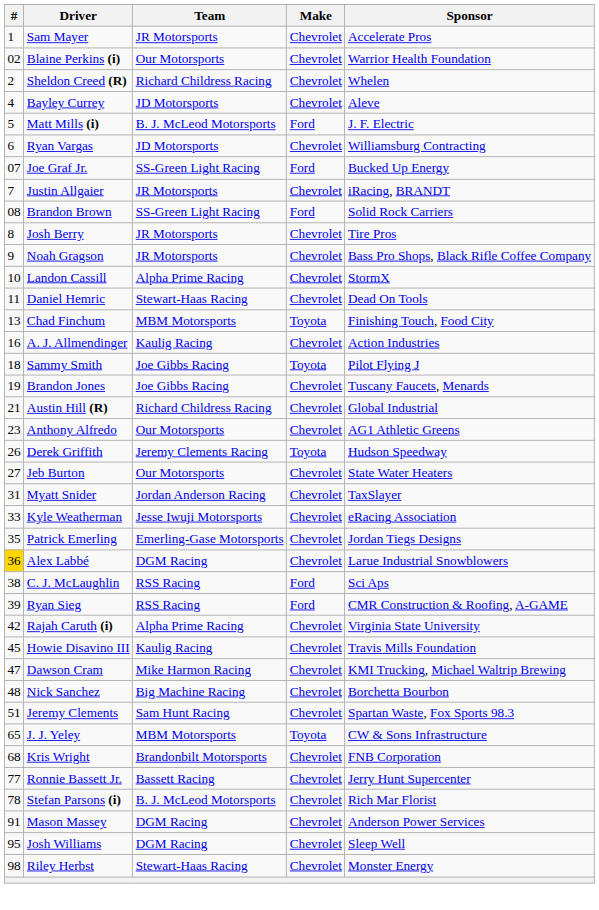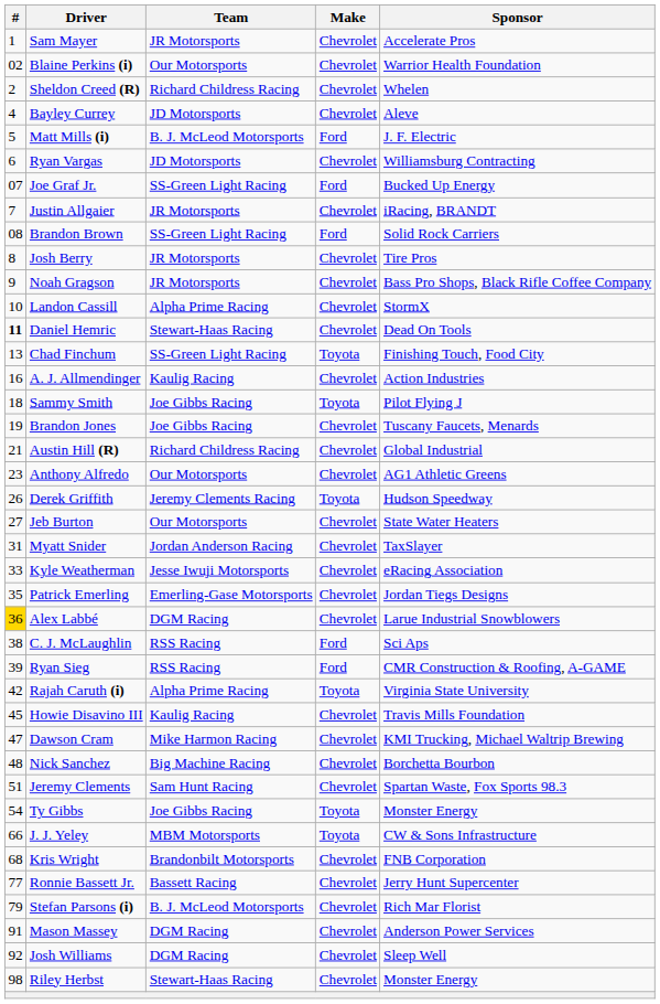Daniel Hemric | #: normal -> bold
Chad Finchum | Team: MBM Motorsports -> SS-Green Light Racing
Rajah Caruth (i) | Make: Chevrolet -> Toyota
+ row: 54 | Ty Gibbs | Joe Gibbs Racing | Toyota | Monster Energy
J. J. Yeley | #: 65 -> 66
Stefan Parsons (i) | #: 78 -> 79
Josh Williams | #: 95 -> 92
